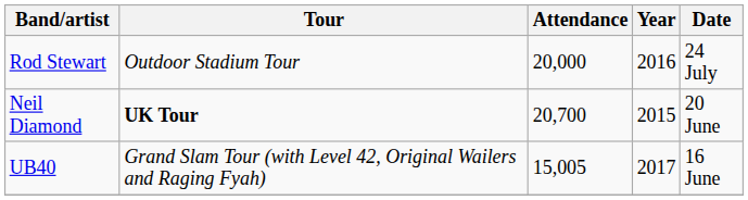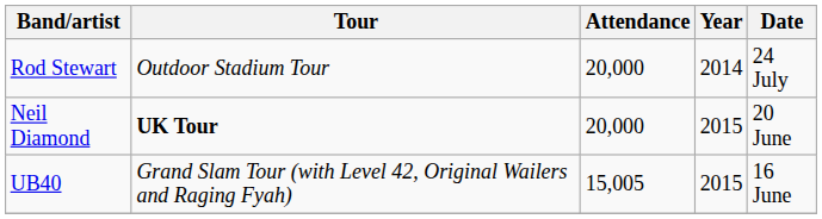Rod Stewart | Year: 2016 -> 2014
Neil Diamond | Attendance: 20,700 -> 20,000
UB40 | Year: 2017 -> 2015
